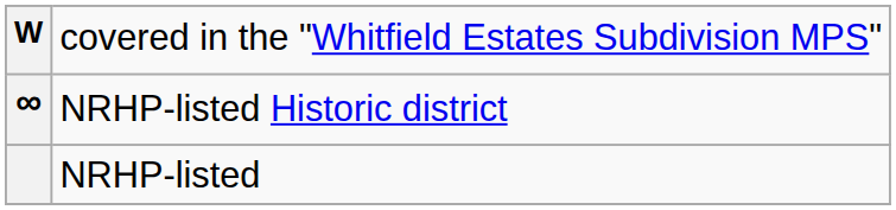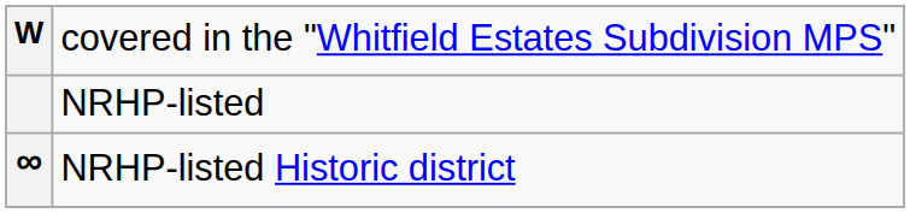rows swapped: NRHP-listed <-> NRHP-listed Historic district
